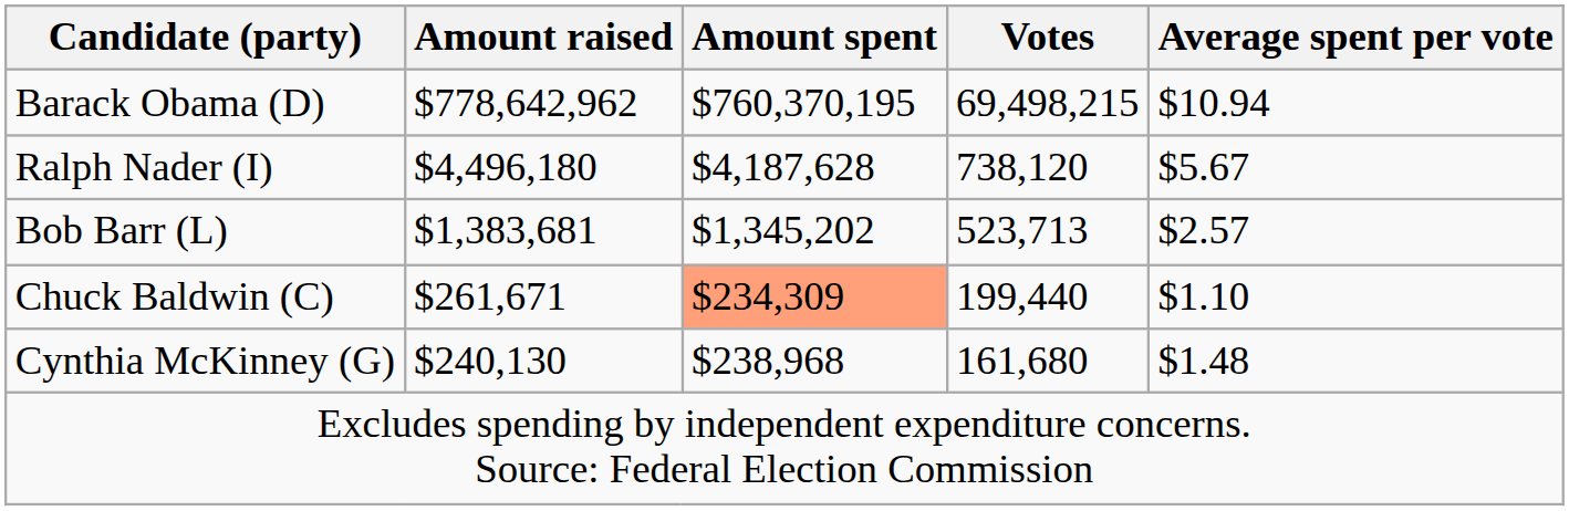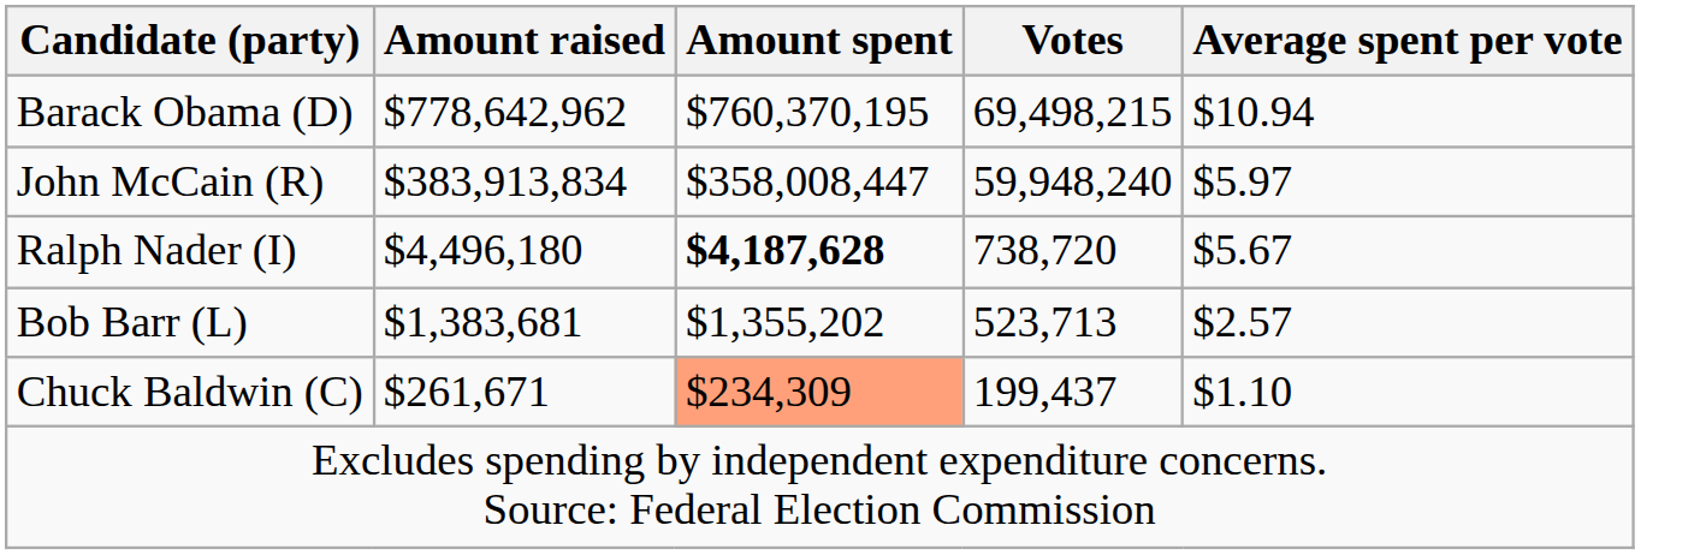+ row: John McCain (R) | $383,913,834 | $358,008,447 | 59,948,240 | $5.97
Ralph Nader (I) | Amount spent: normal -> bold
Ralph Nader (I) | Votes: 738,120 -> 738,720
Bob Barr (L) | Amount spent: $1,345,202 -> $1,355,202
Chuck Baldwin (C) | Votes: 199,440 -> 199,437
- row: Cynthia McKinney (G) | $240,130 | $238,968 | 161,680 | $1.48
